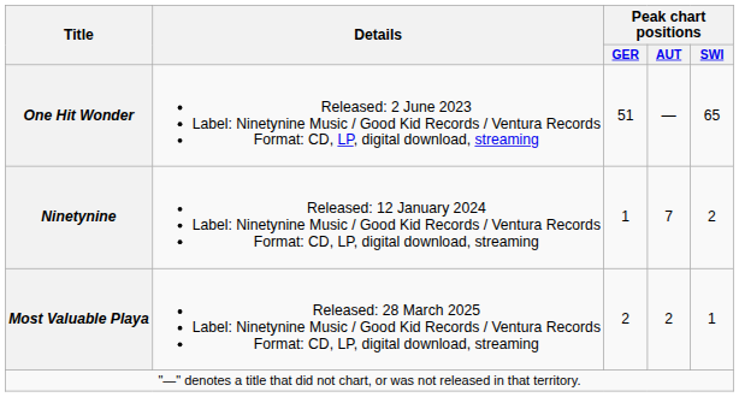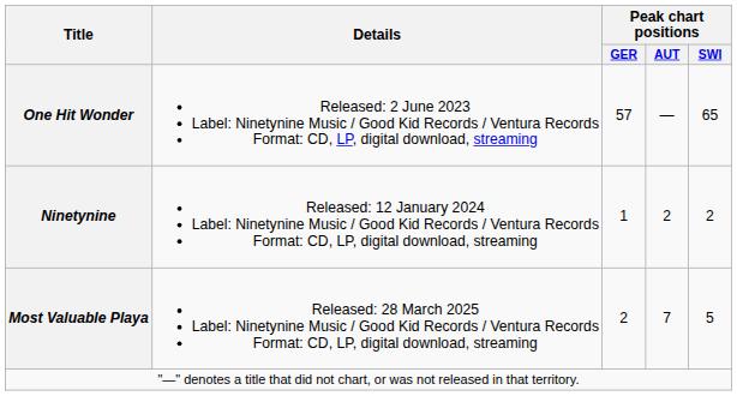One Hit Wonder | Peak chart positions / GER: 51 -> 57
Ninetynine | Peak chart positions / AUT: 7 -> 2
Most Valuable Playa | Peak chart positions / AUT: 2 -> 7
Most Valuable Playa | Peak chart positions / SWI: 1 -> 5
